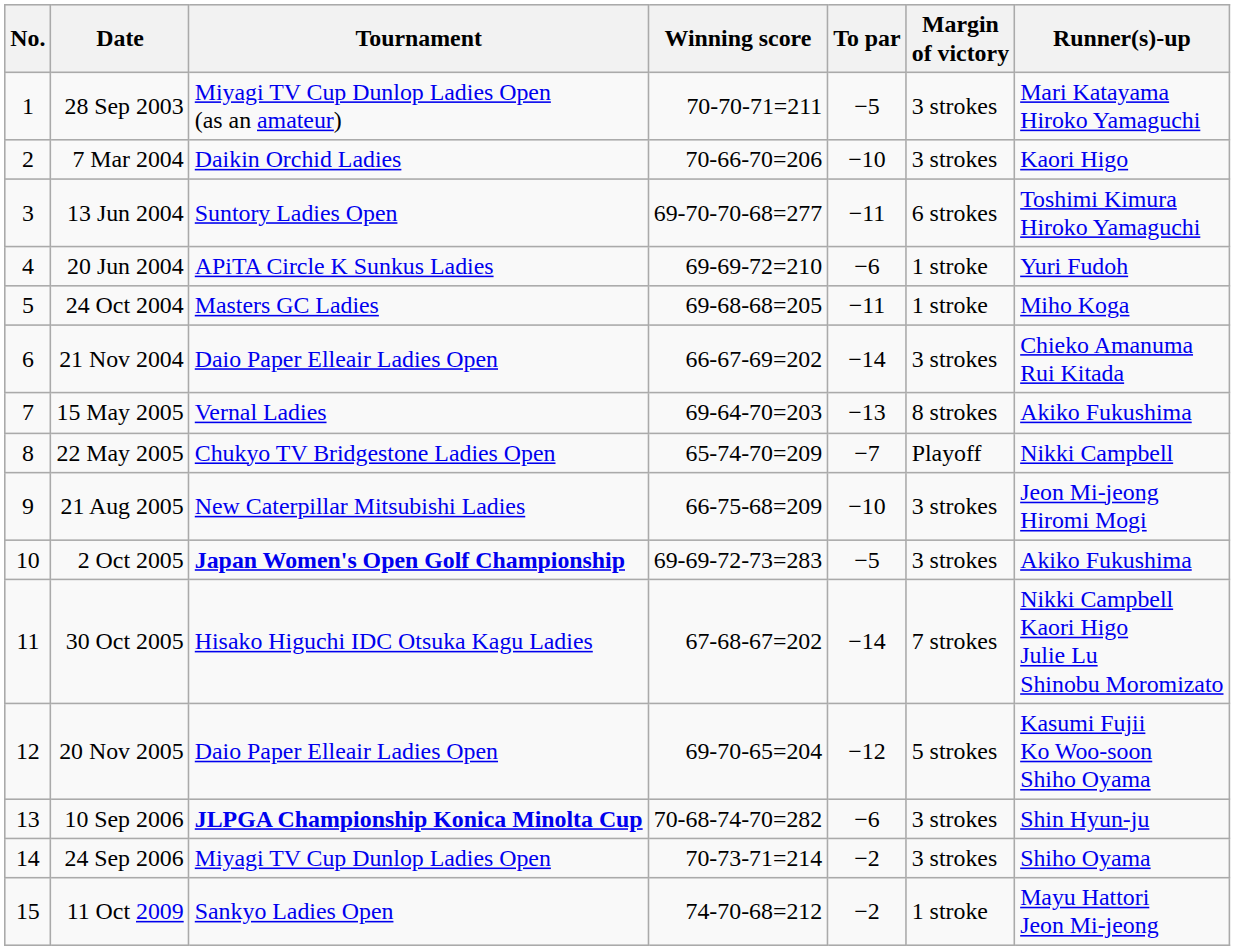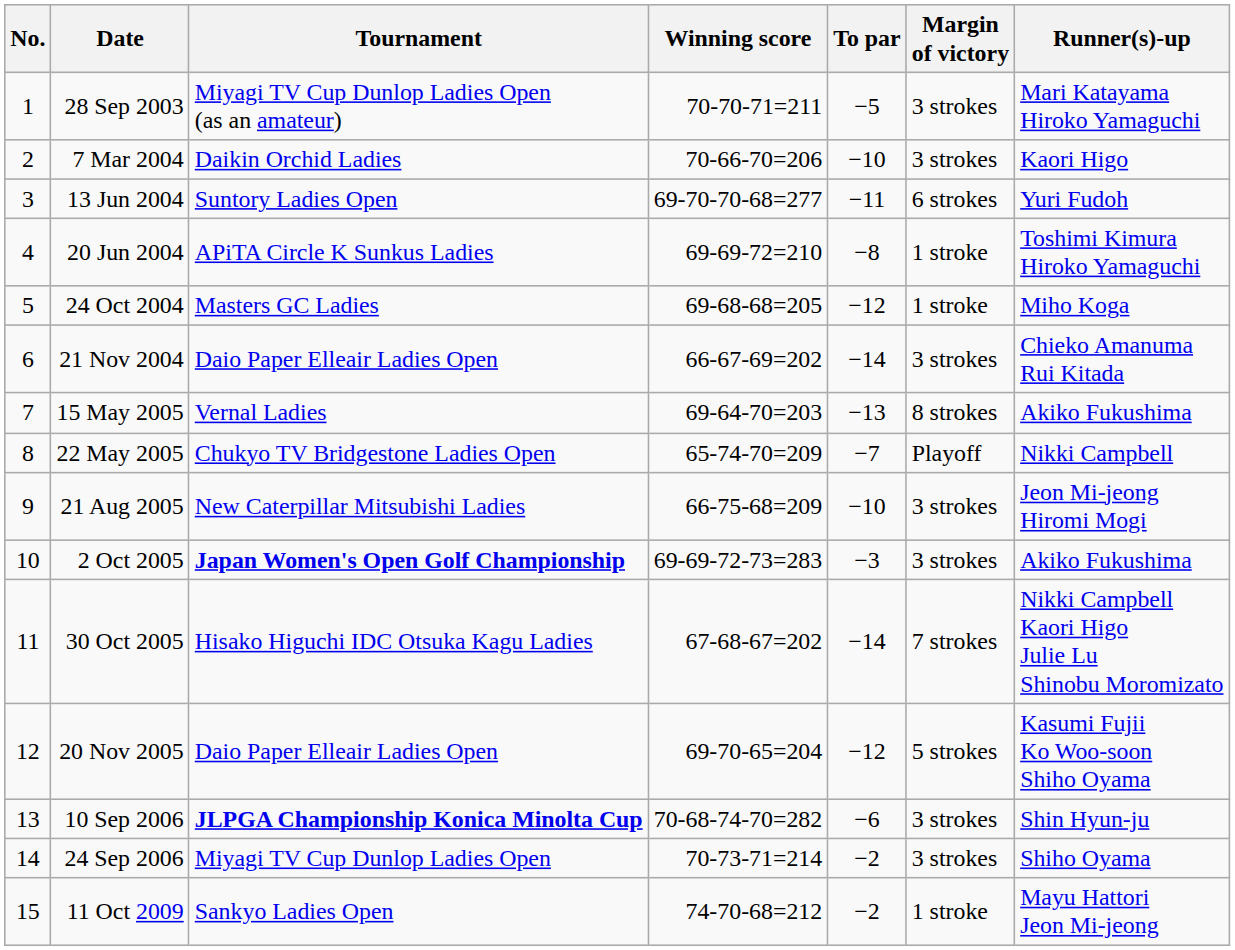13 Jun 2004 | Runner(s)-up: Toshimi Kimura Hiroko Yamaguchi -> Yuri Fudoh
20 Jun 2004 | To par: −6 -> −8
20 Jun 2004 | Runner(s)-up: Yuri Fudoh -> Toshimi Kimura Hiroko Yamaguchi
24 Oct 2004 | To par: −11 -> −12
2 Oct 2005 | To par: −5 -> −3
